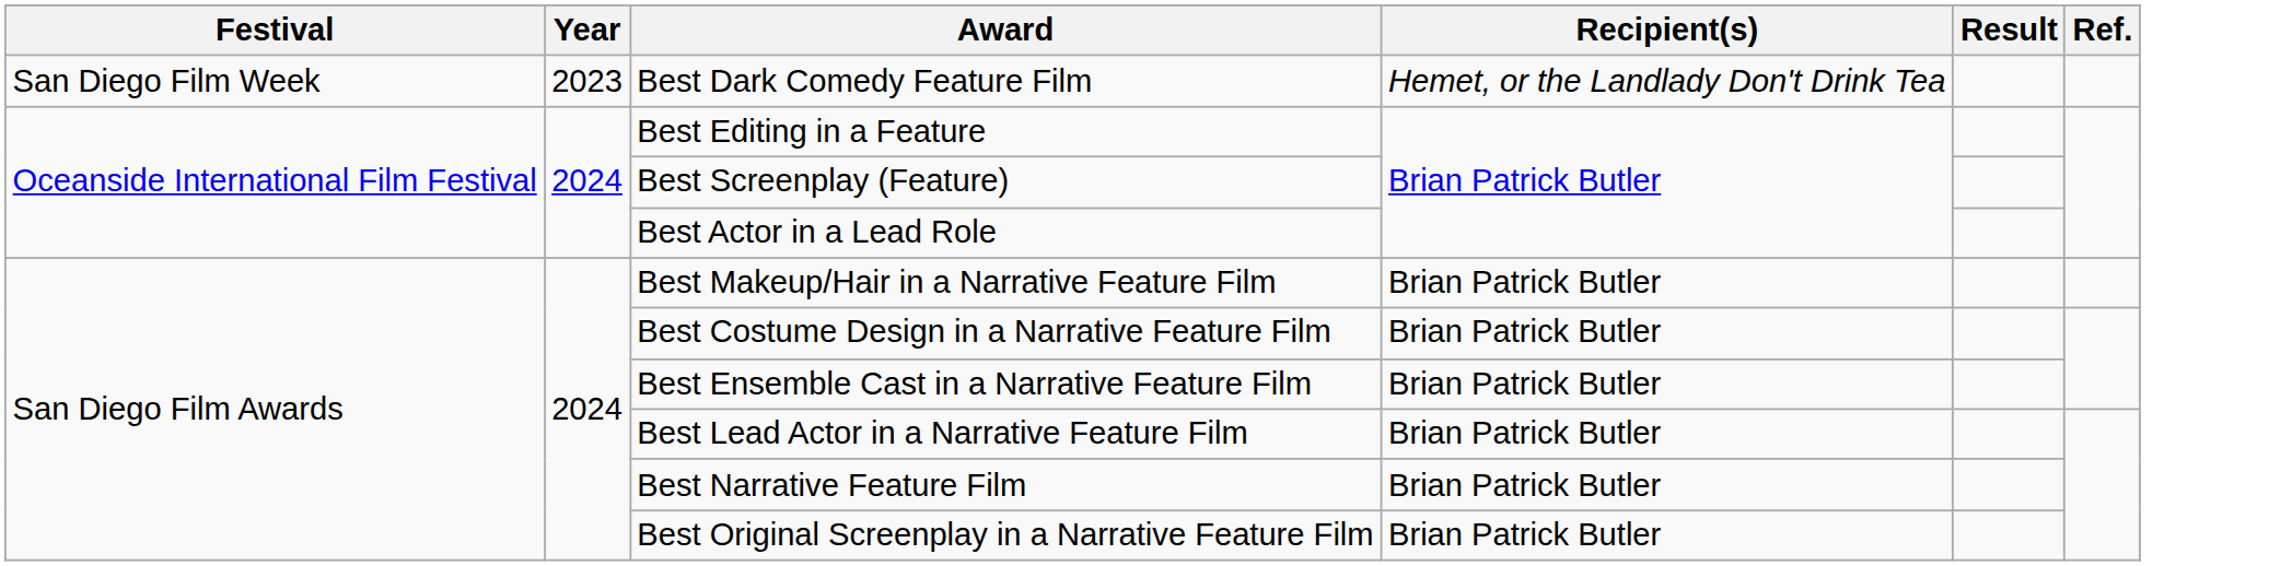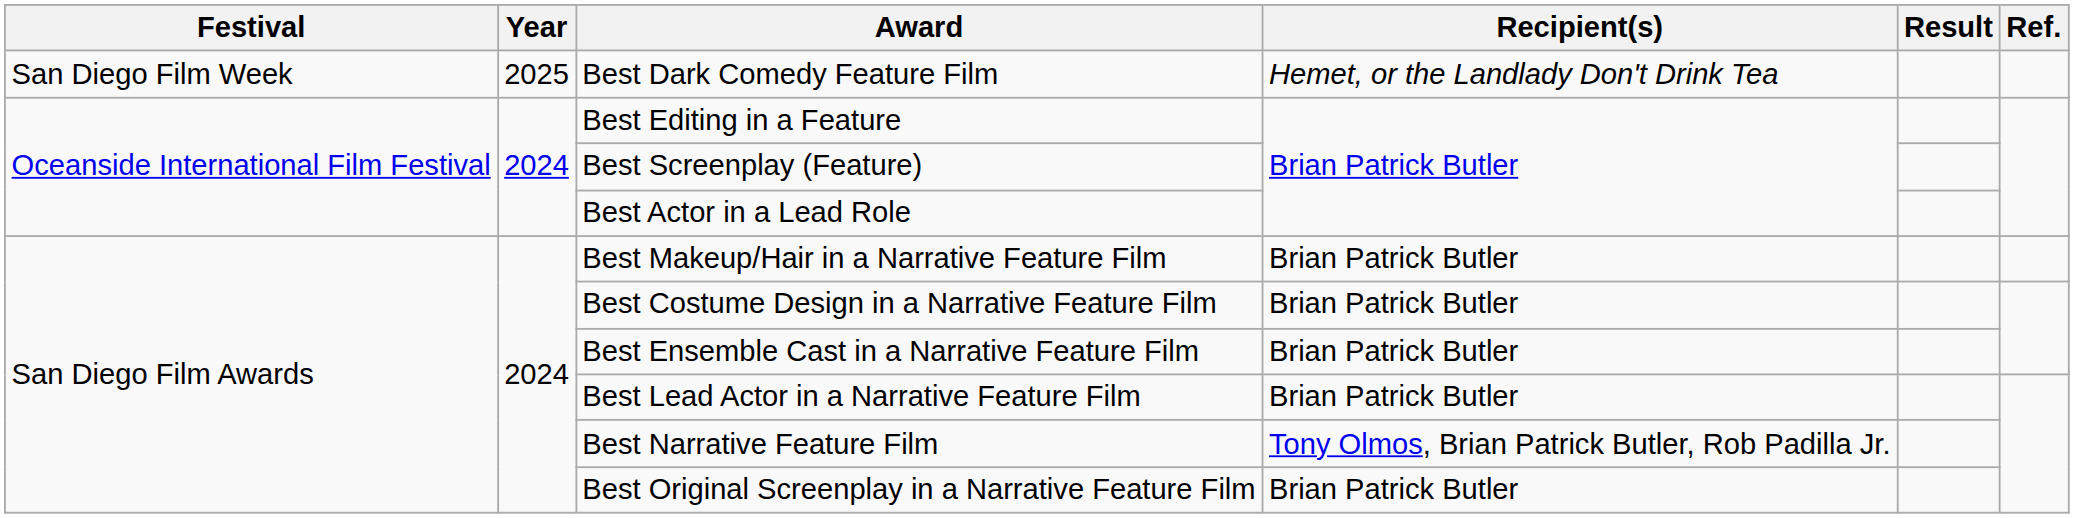Best Dark Comedy Feature Film | Year: 2023 -> 2025
Best Narrative Feature Film | Recipient(s): Brian Patrick Butler -> Tony Olmos, Brian Patrick Butler, Rob Padilla Jr.
